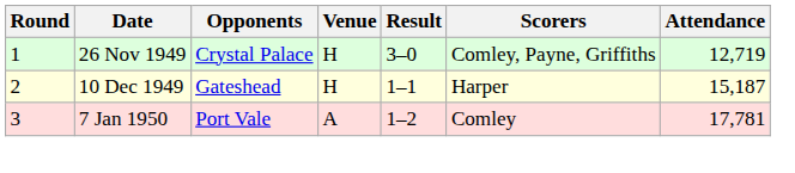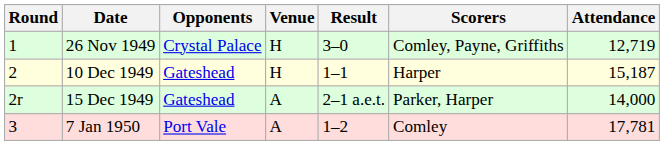+ row: 2r | 15 Dec 1949 | Gateshead | A | 2–1 a.e.t. | Parker, Harper | 14,000
